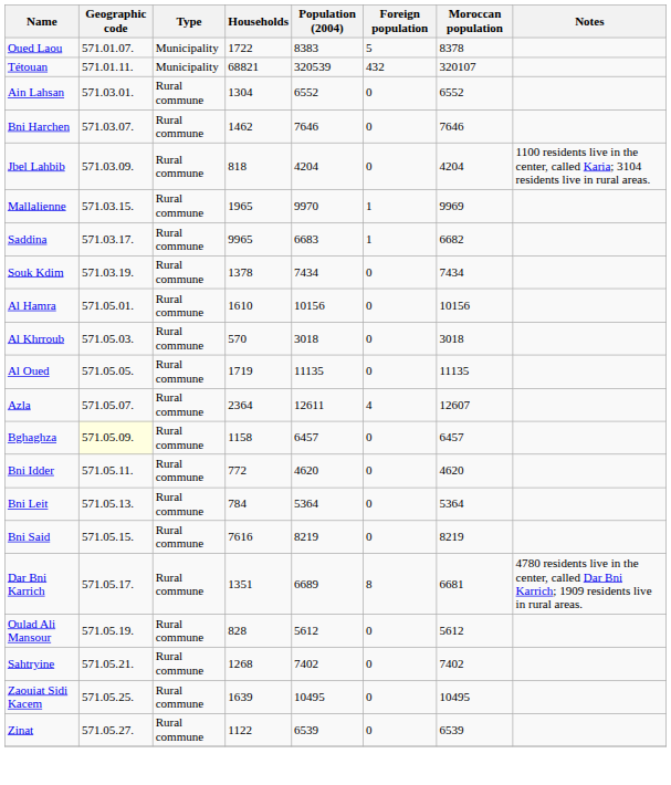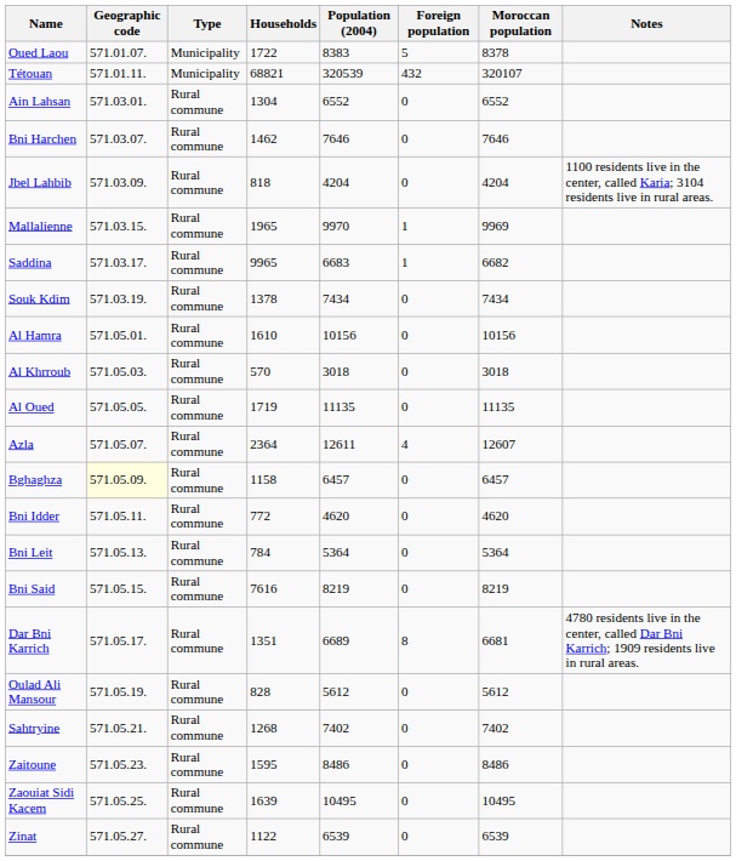+ row: Zaitoune | 571.05.23. | Rural commune | 1595 | 8486 | 0 | 8486
